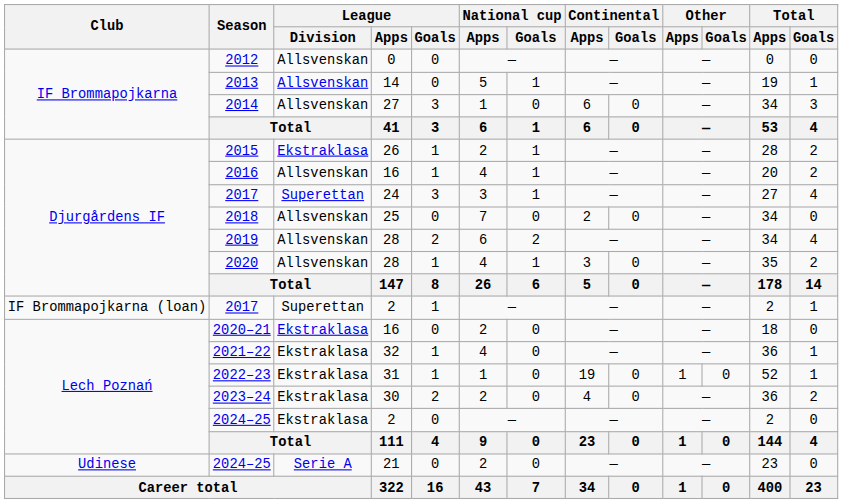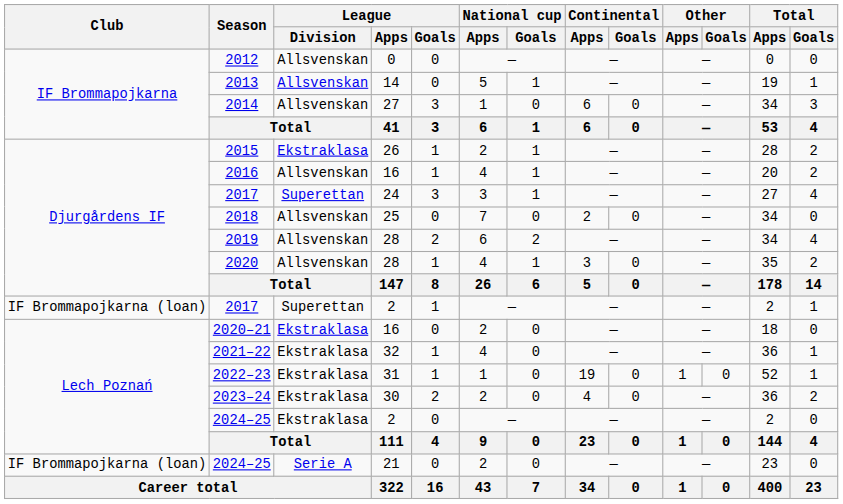2024–25 / 21 | Club: Udinese -> IF Brommapojkarna (loan)
